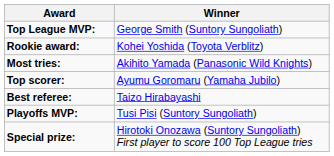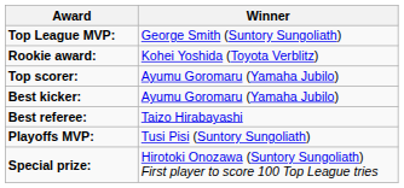- row: Most tries: | Akihito Yamada (Panasonic Wild Knights)
+ row: Best kicker: | Ayumu Goromaru (Yamaha Jubilo)
